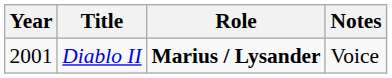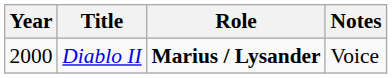Diablo II | Year: 2001 -> 2000
